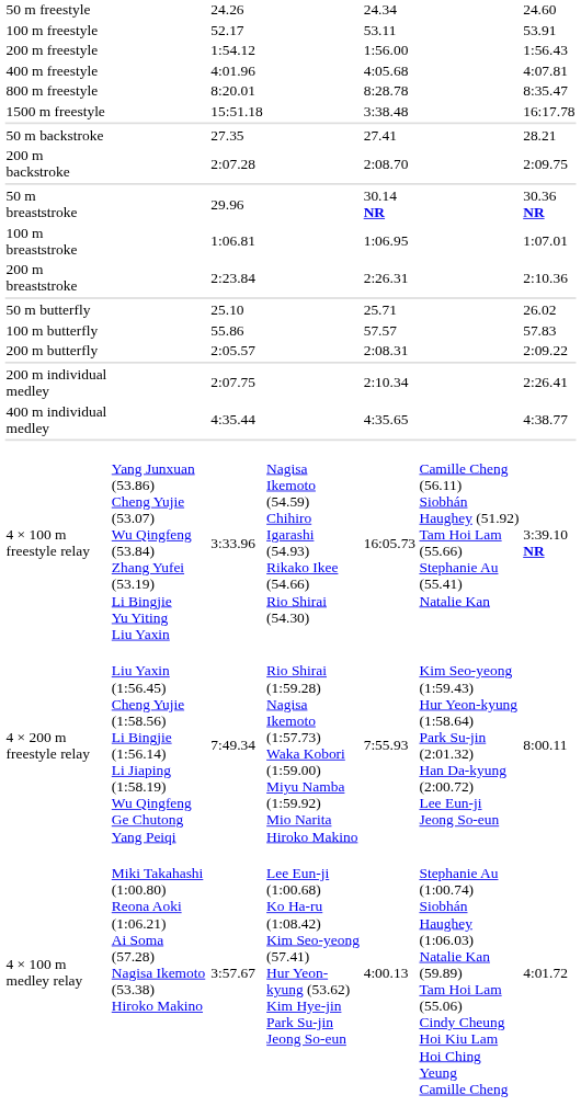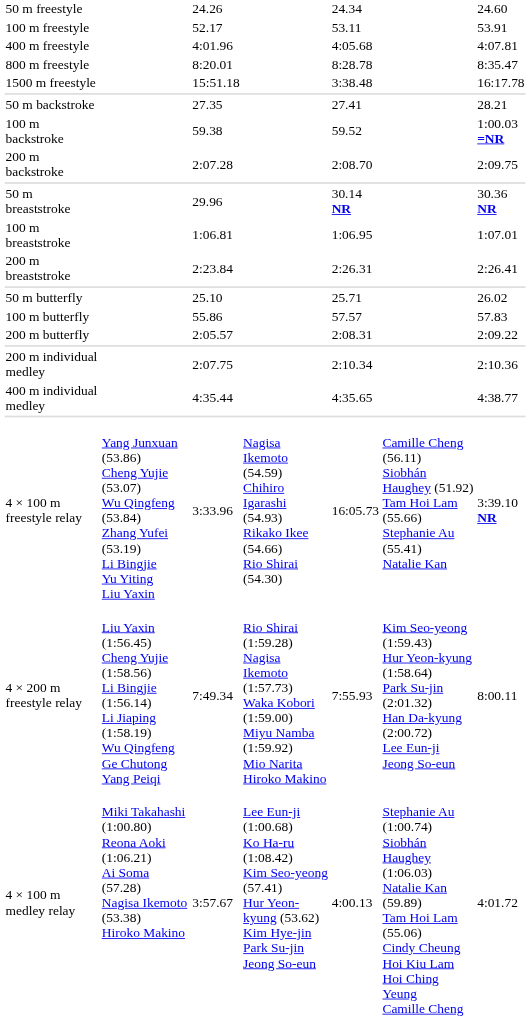- row: 200 m freestyle | 1:54.12 | 1:56.00 | 1:56.43
+ row: 100 m backstroke | 59.38 | 59.52 | 1:00.03 =NR
200 m breaststroke | column 7: 2:10.36 -> 2:26.41
200 m individual medley | column 7: 2:26.41 -> 2:10.36
